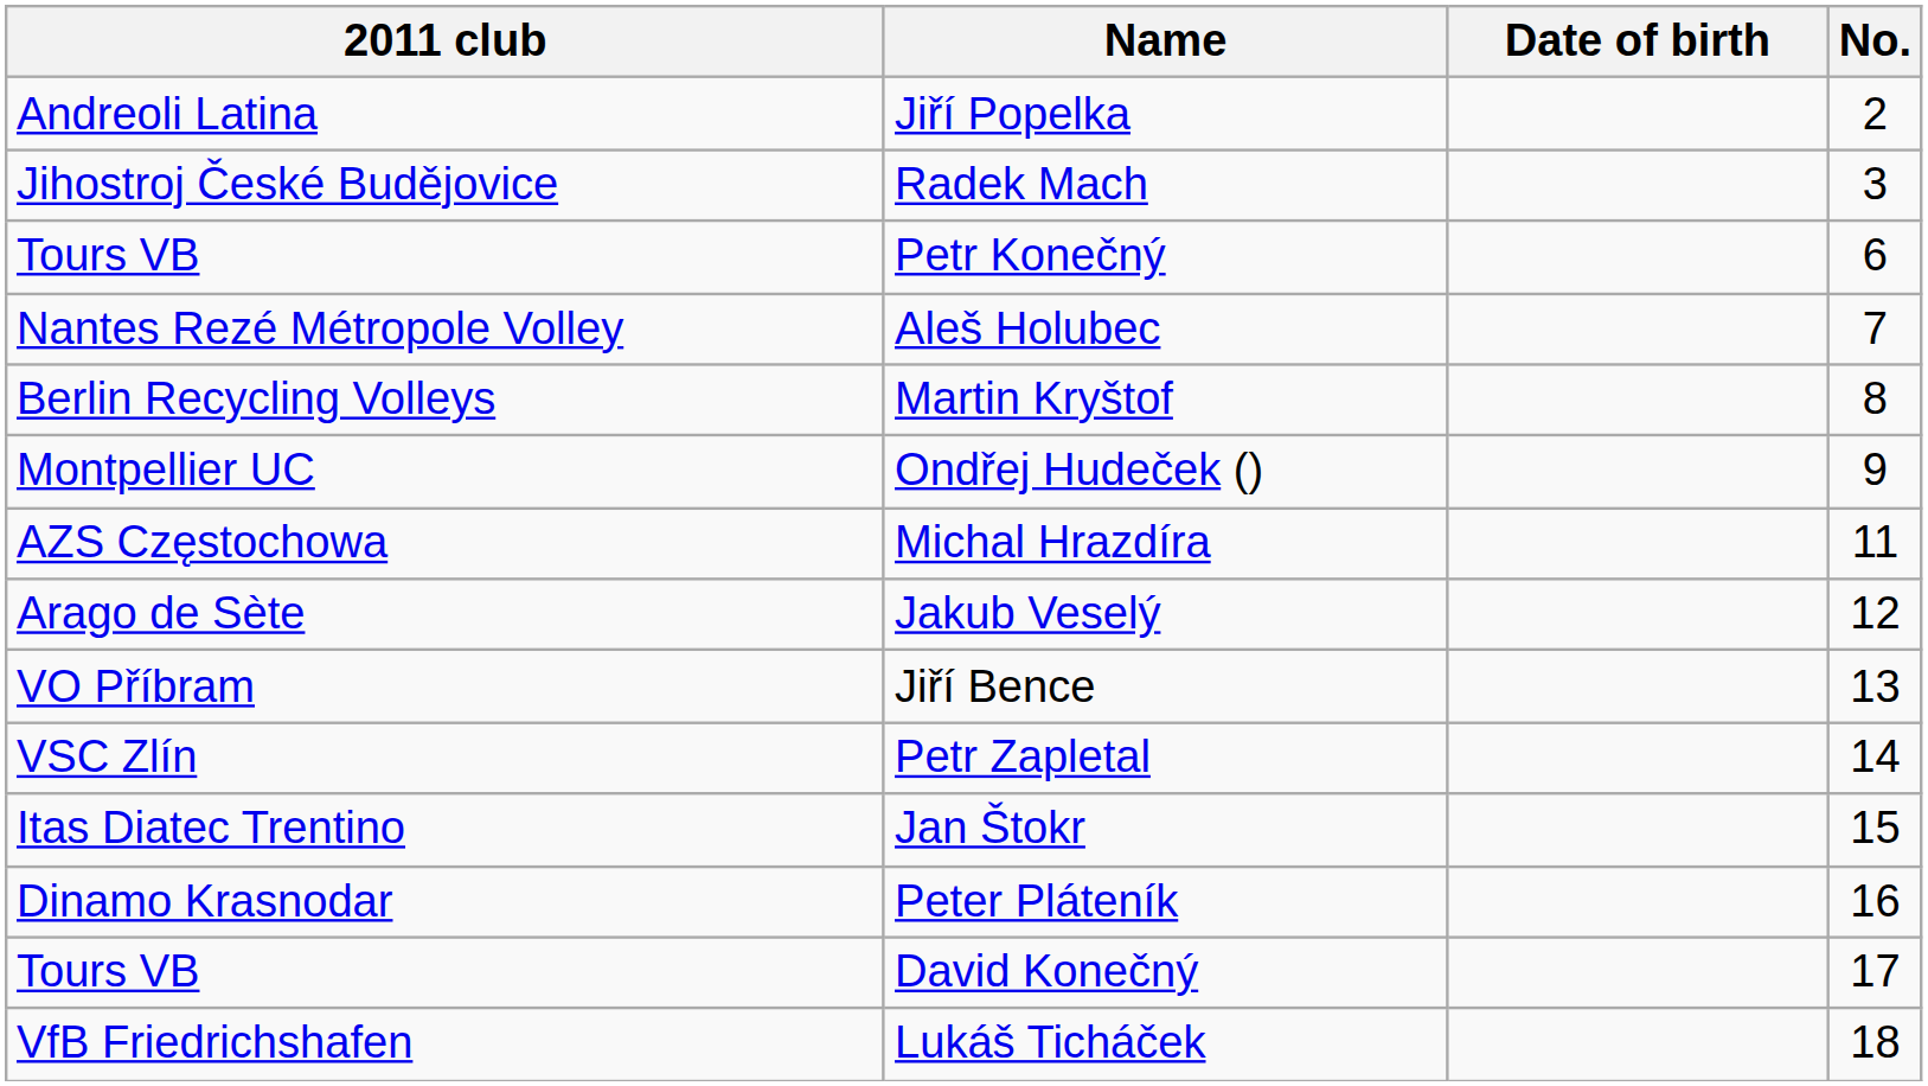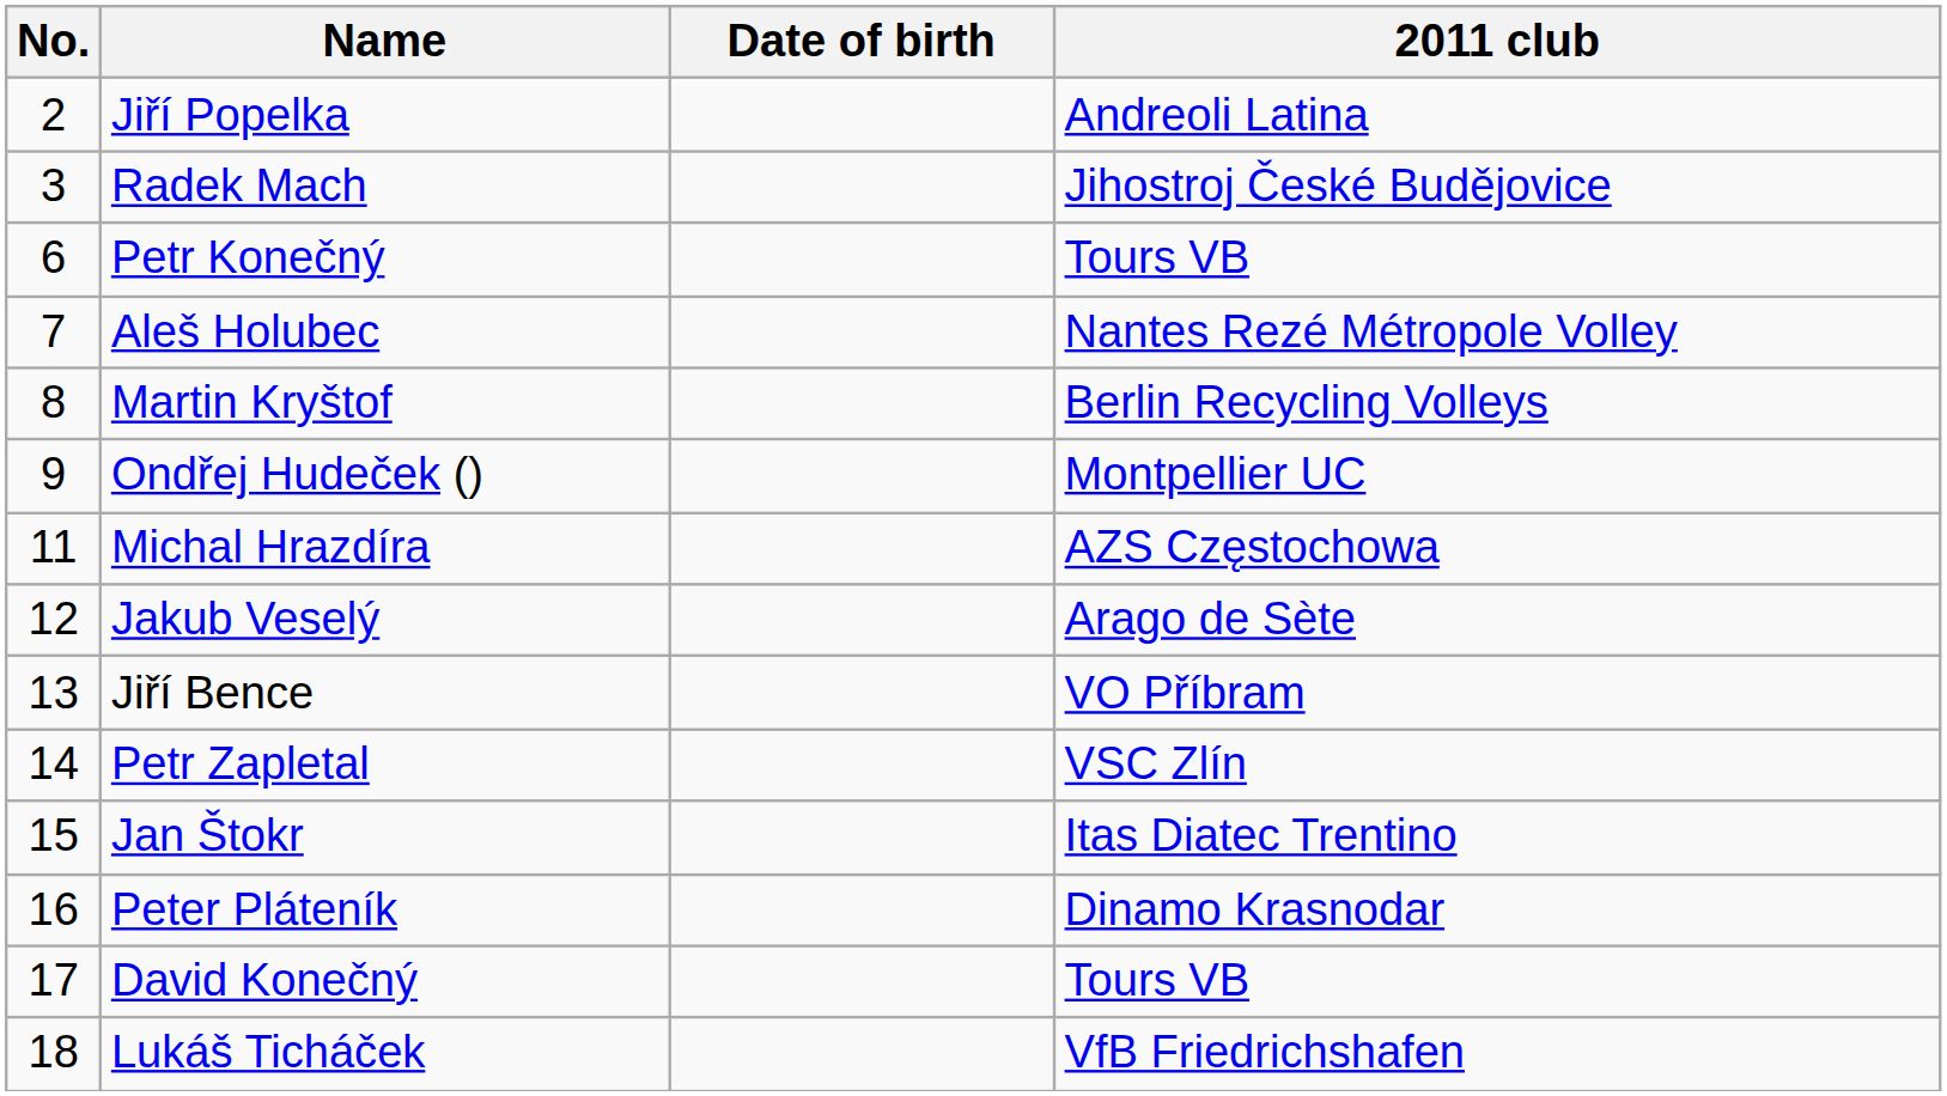columns swapped: No. <-> 2011 club
